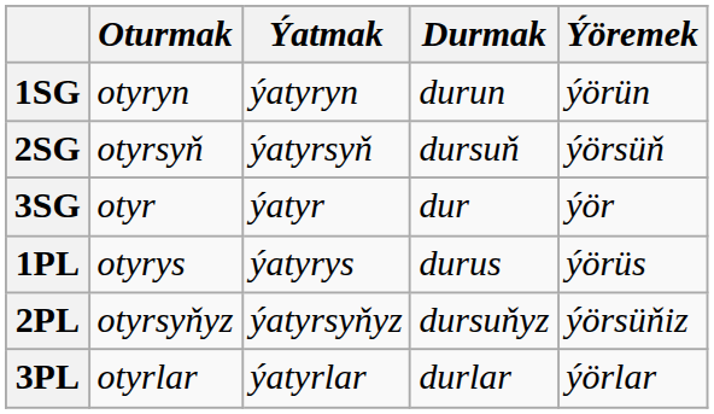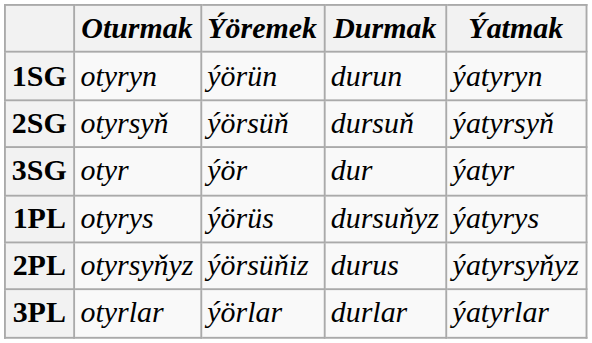columns swapped: Ýatmak <-> Ýöremek
1PL | Durmak: durus -> dursuňyz
2PL | Durmak: dursuňyz -> durus
